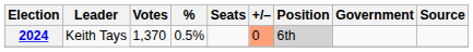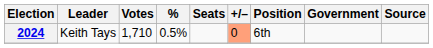2024 | Votes: 1,370 -> 1,710
2024 | Position: lightgrey background -> no background
